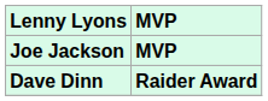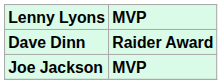rows swapped: Joe Jackson <-> Dave Dinn
